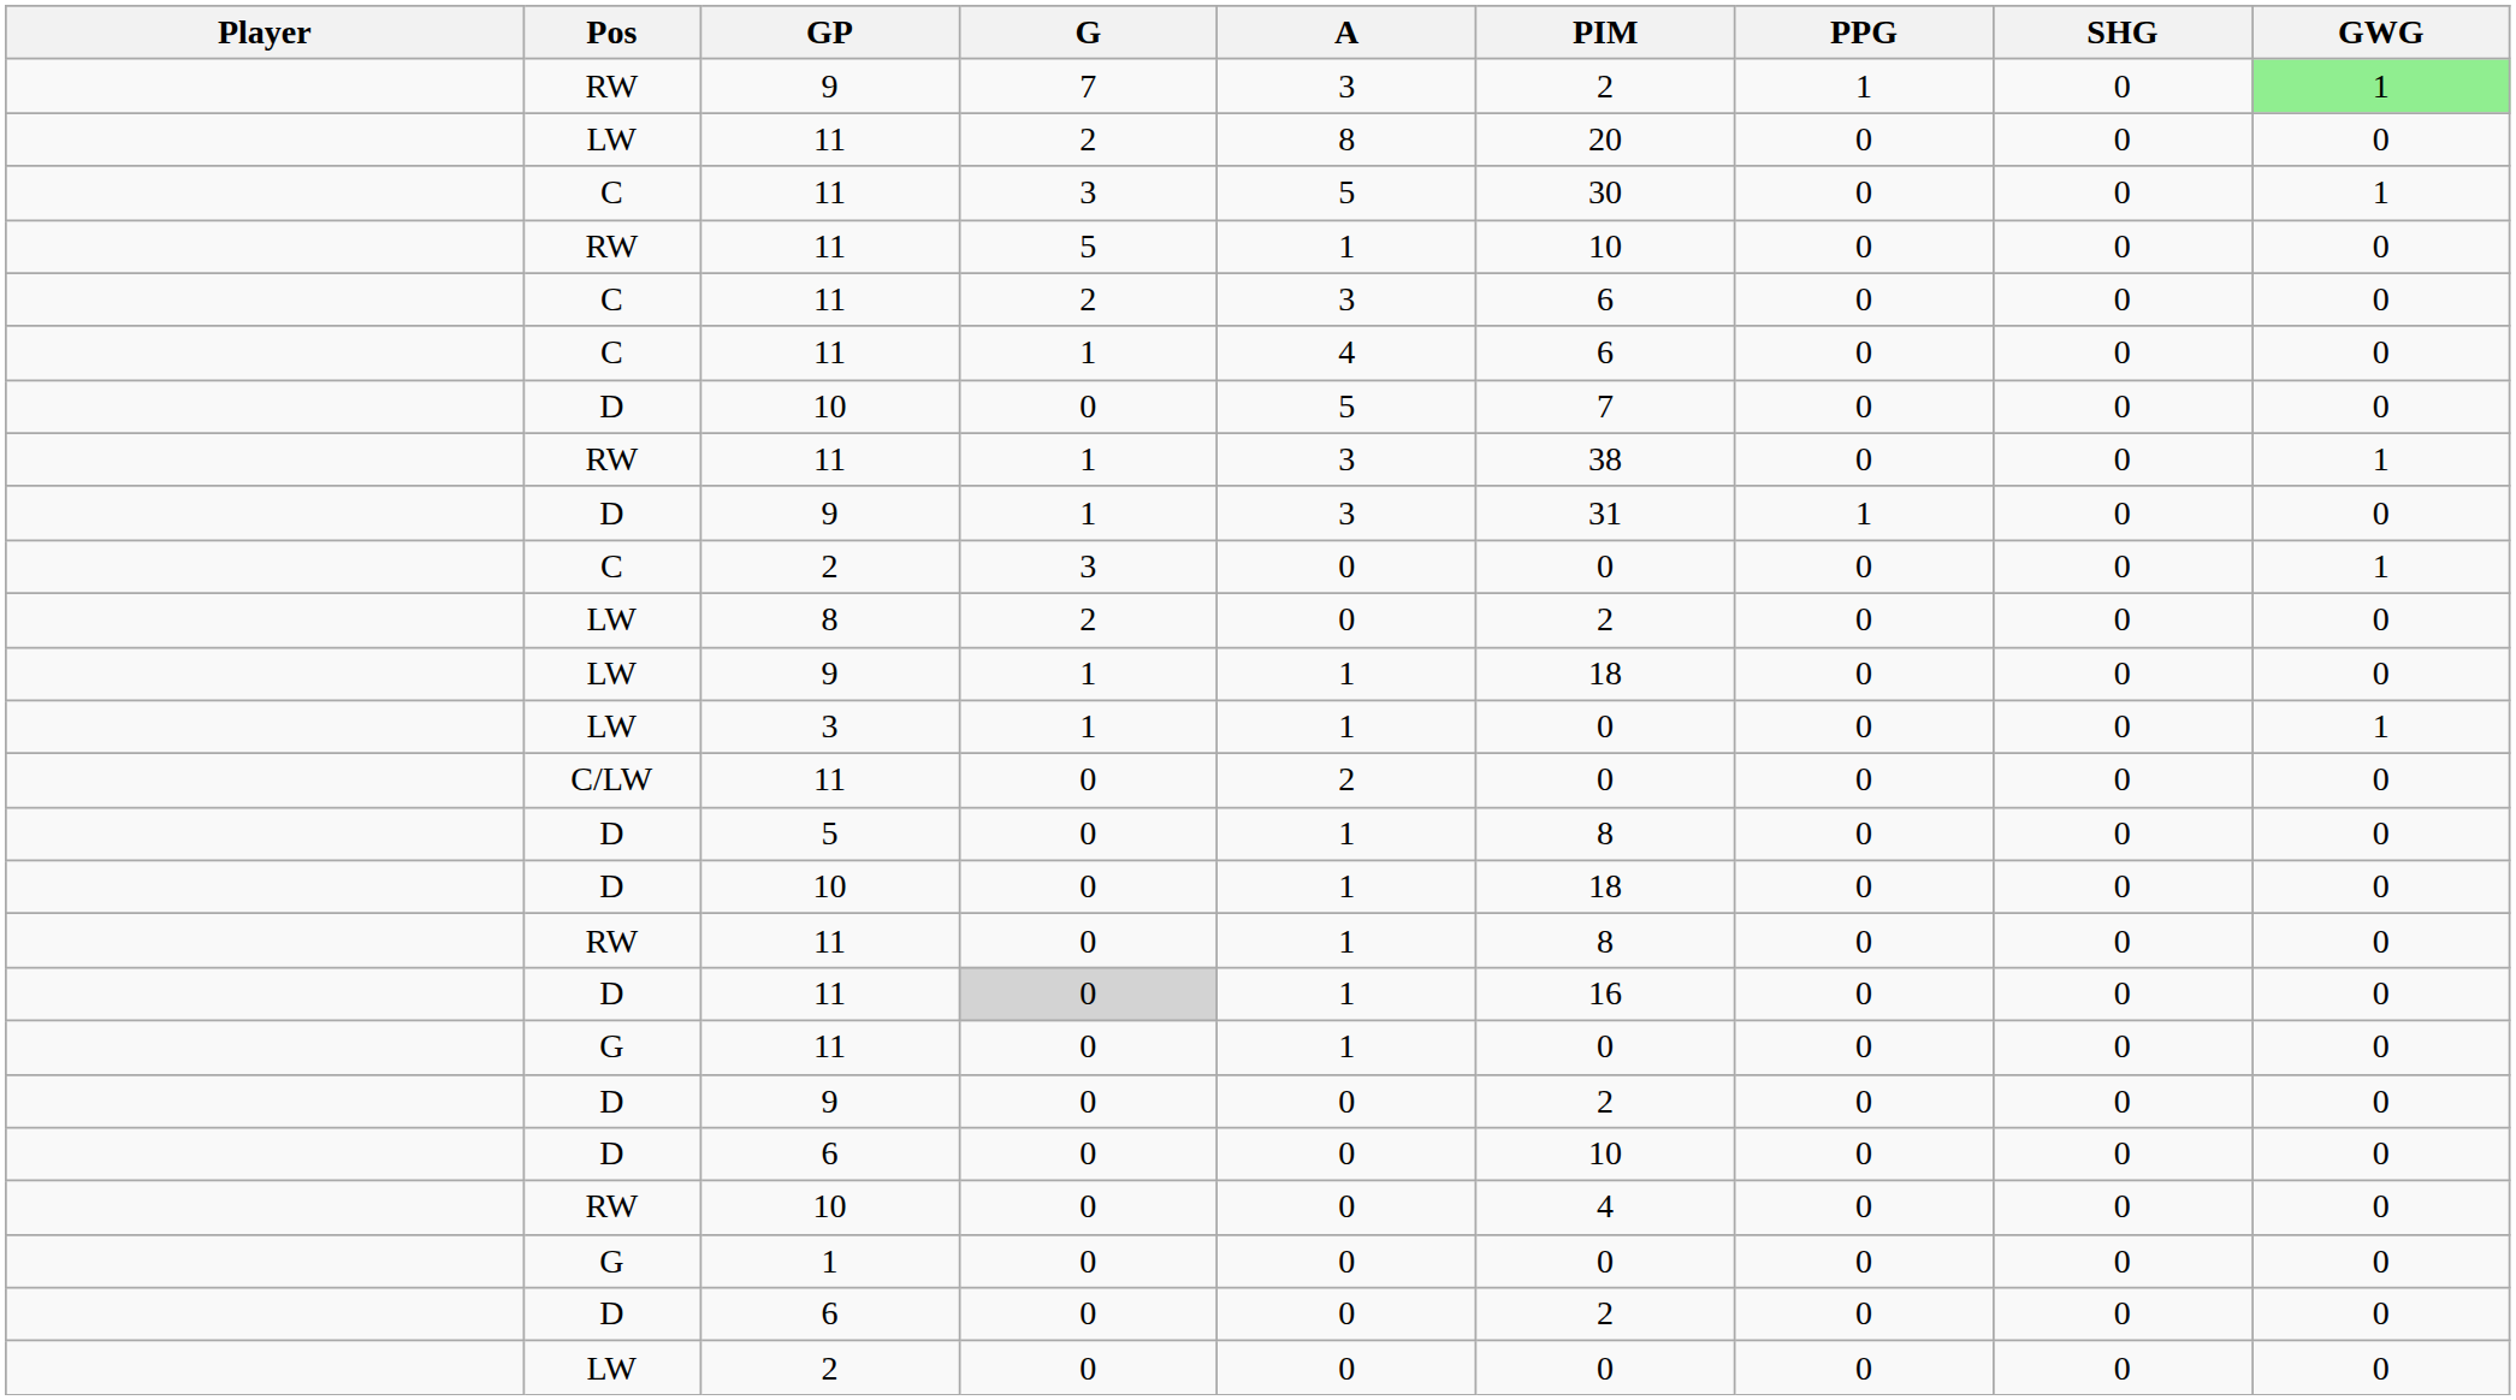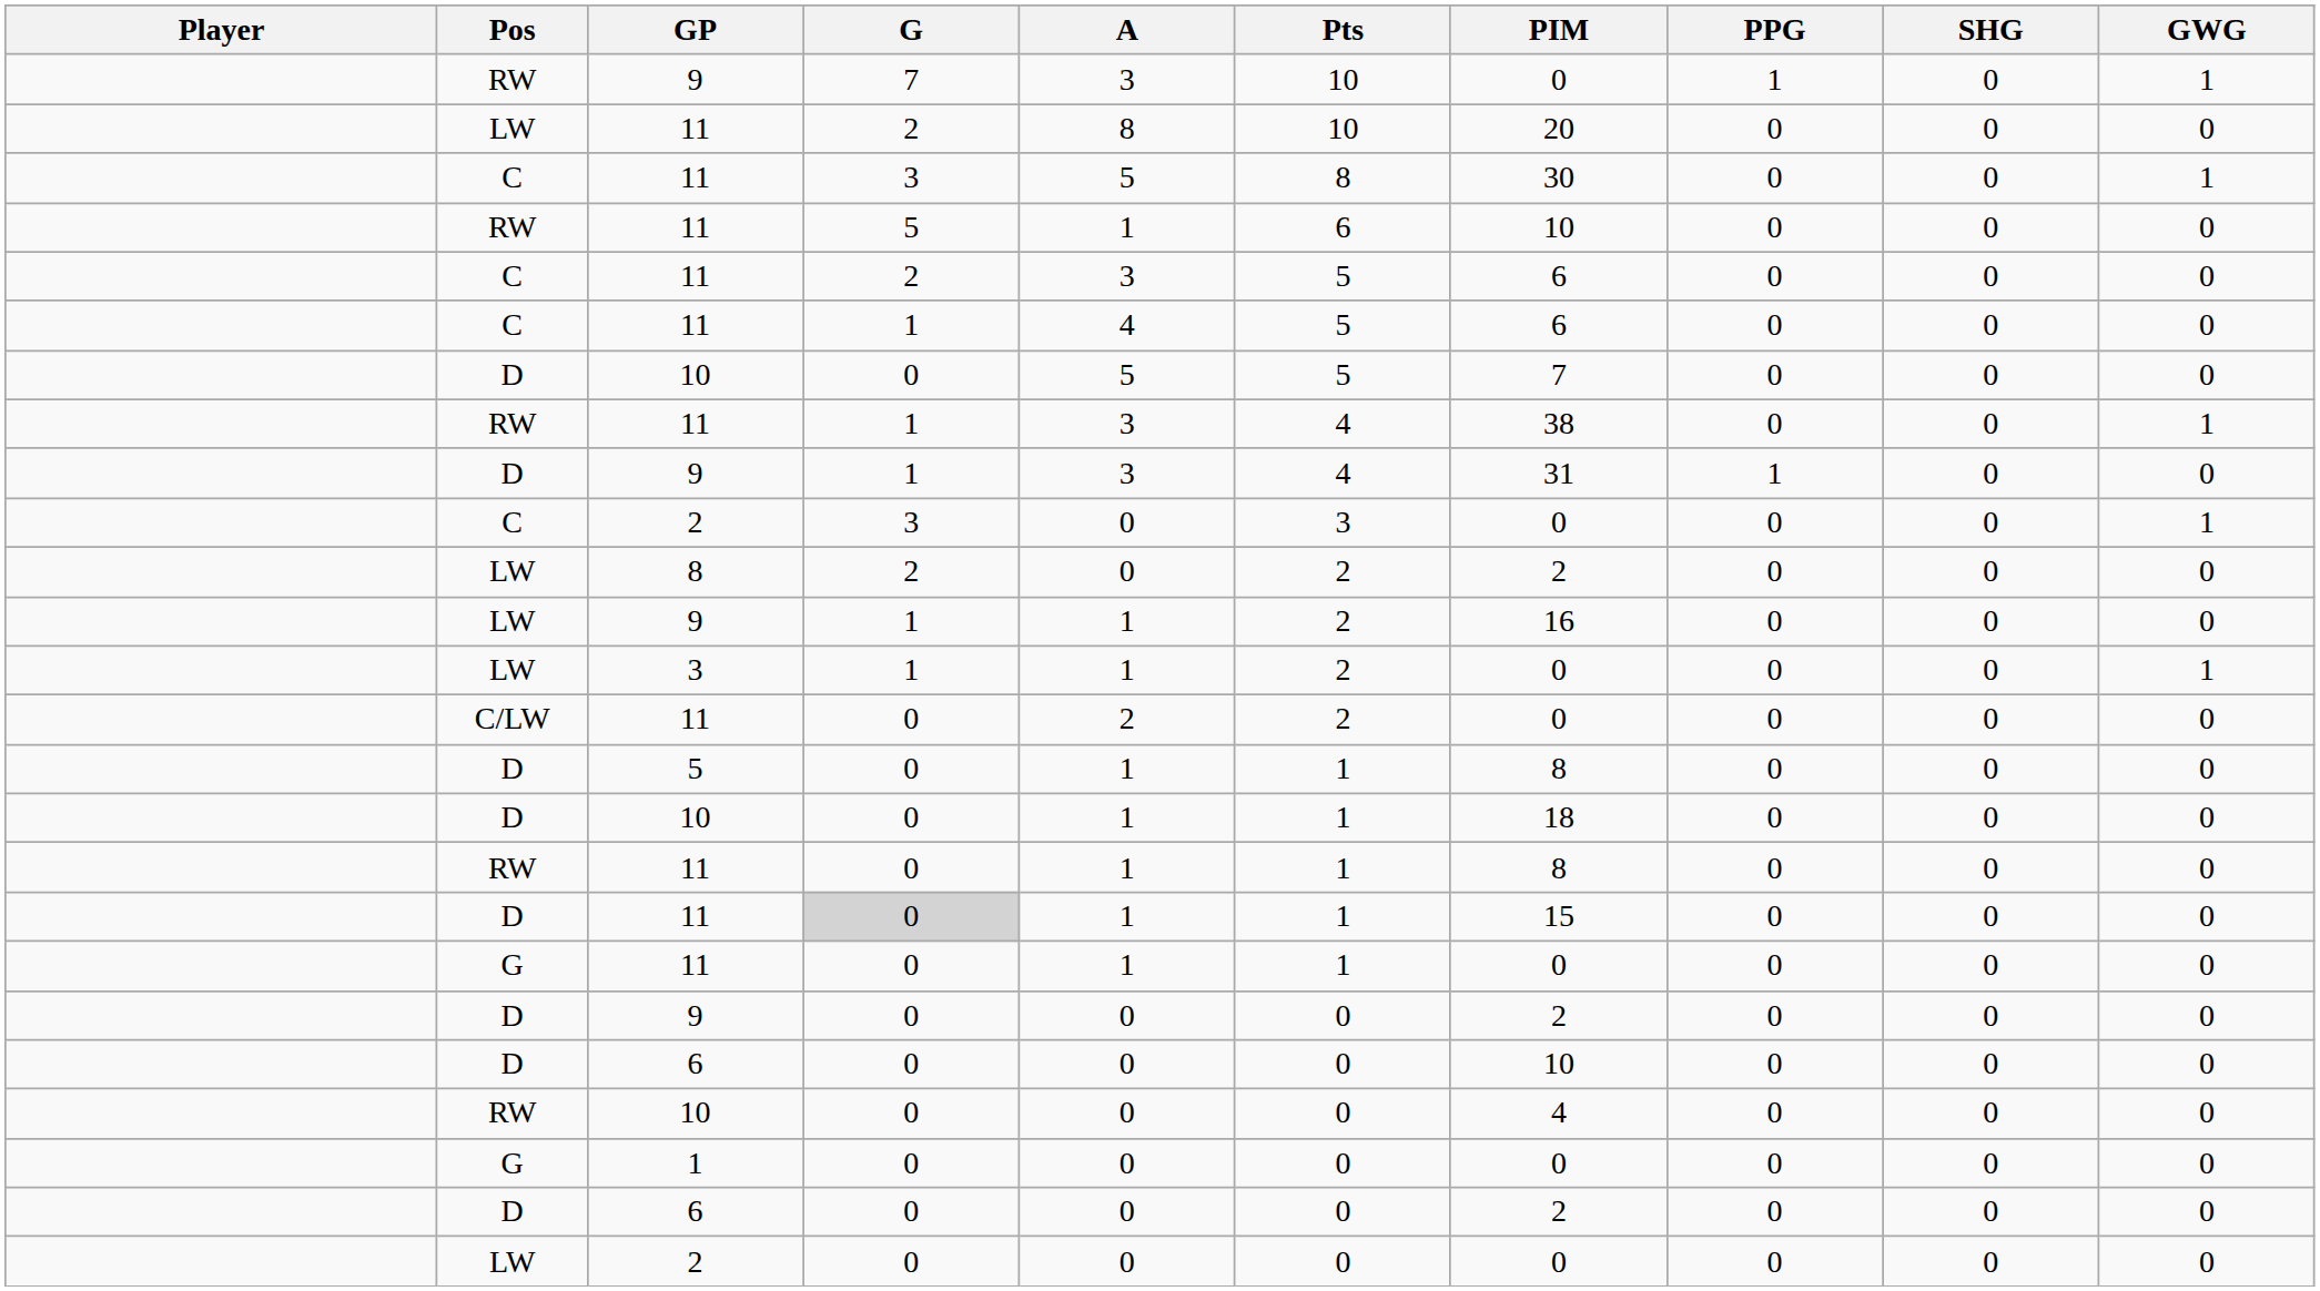+ column: Pts | 10 | 10 | 8 | 6 | 5 | 5 | 5 | 4 | 4 | 3 | 2 | 2 | 2 | 2 | 1 | 1 | 1 | 1 | 1 | 0 | 0 | 0 | 0 | 0 | 0
RW / 9 | PIM: 2 -> 0
RW / 9 | GWG: lightgreen background -> no background
LW / 9 | PIM: 18 -> 16
D / 11 | PIM: 16 -> 15
